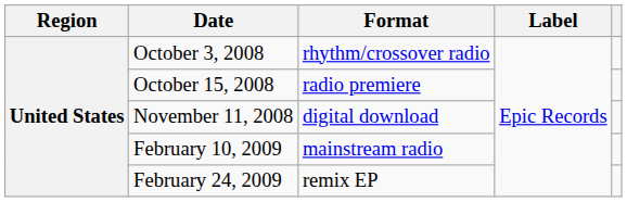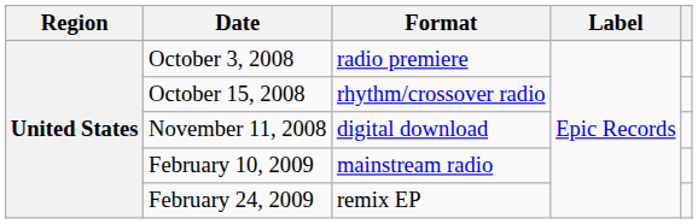October 3, 2008 | Format: rhythm/crossover radio -> radio premiere
October 15, 2008 | Format: radio premiere -> rhythm/crossover radio
